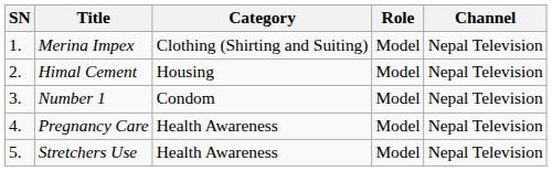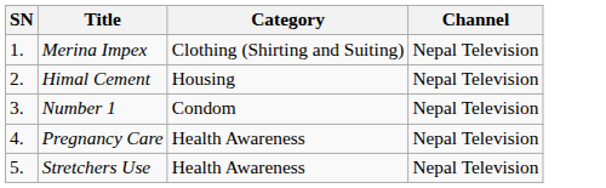- column: Role | Model | Model | Model | Model | Model
